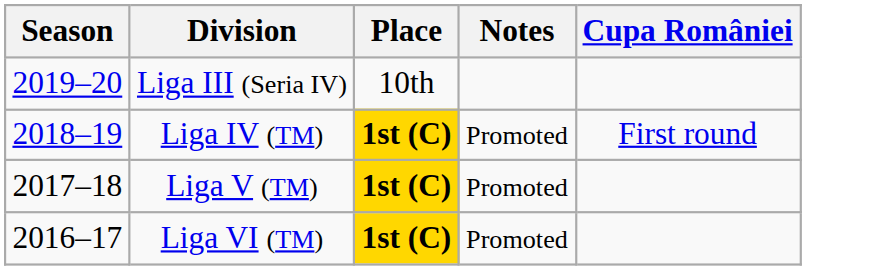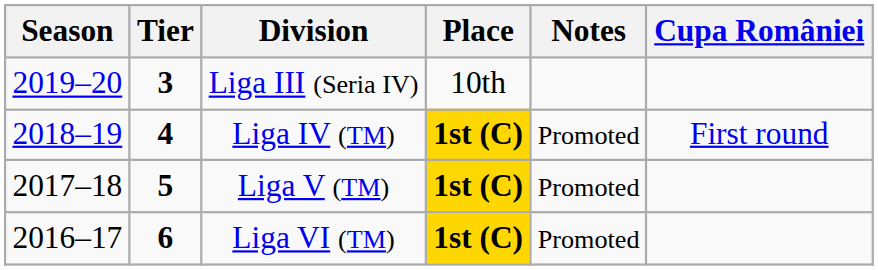+ column: Tier | 3 | 4 | 5 | 6
